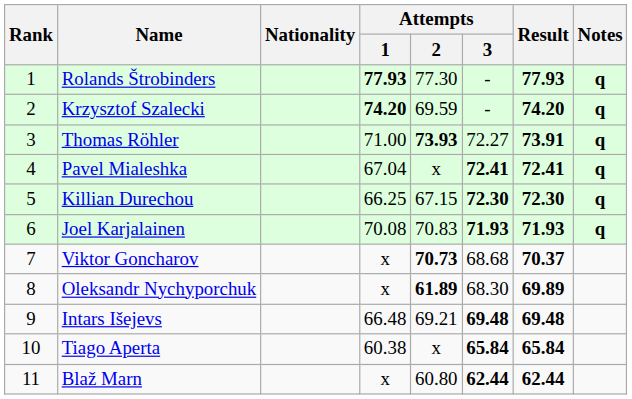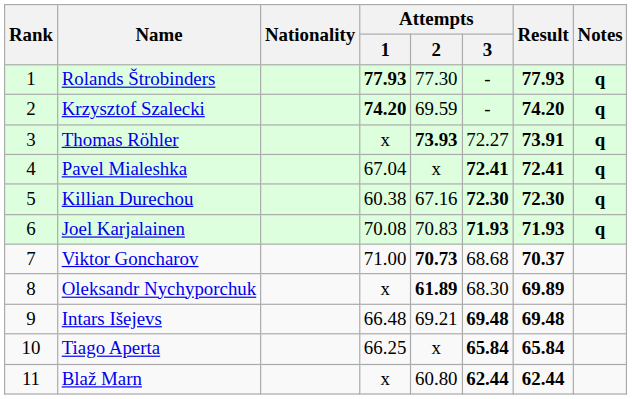Thomas Röhler | Attempts / 1: 71.00 -> x
Killian Durechou | Attempts / 1: 66.25 -> 60.38
Killian Durechou | Attempts / 2: 67.15 -> 67.16
Viktor Goncharov | Attempts / 1: x -> 71.00
Tiago Aperta | Attempts / 1: 60.38 -> 66.25
